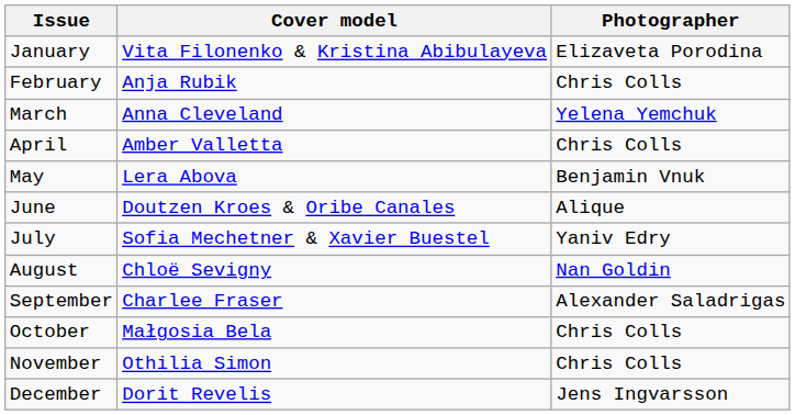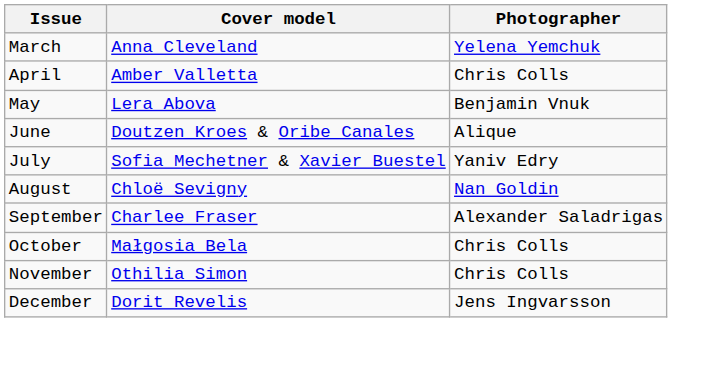- row: January | Vita Filonenko & Kristina Abibulayeva | Elizaveta Porodina
- row: February | Anja Rubik | Chris Colls
